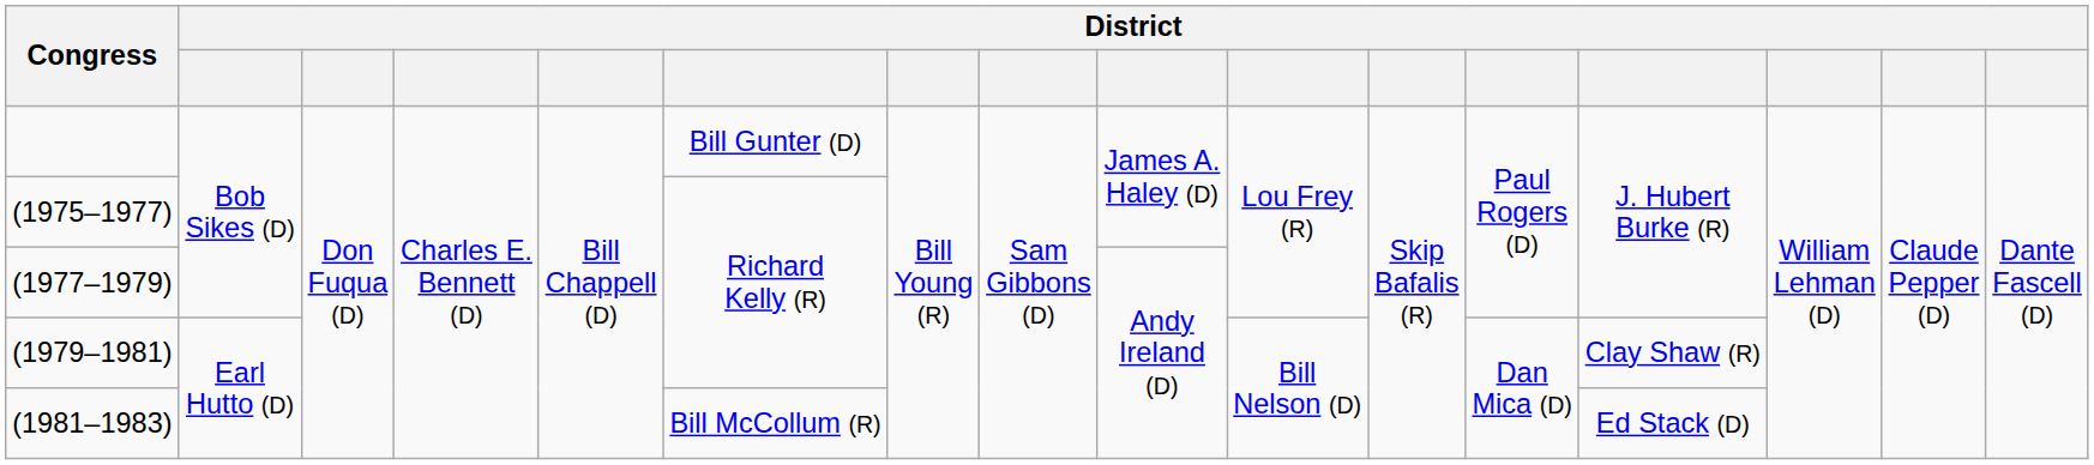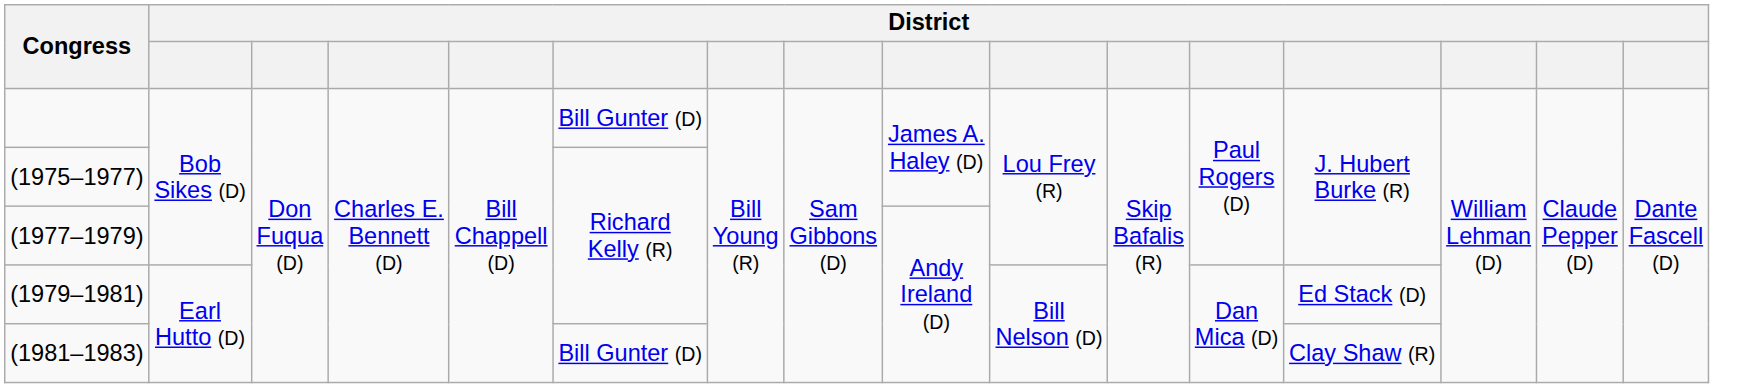(1979–1981) | column 13: Clay Shaw (R) -> Ed Stack (D)
(1981–1983) | column 6: Bill McCollum (R) -> Bill Gunter (D)
(1981–1983) | column 13: Ed Stack (D) -> Clay Shaw (R)
